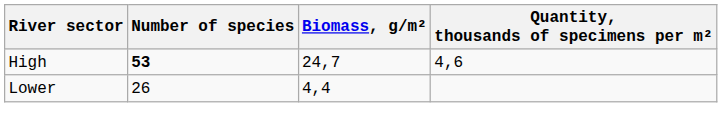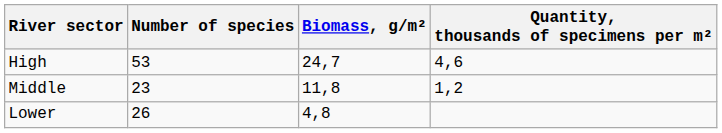High | Number of species: bold -> normal
+ row: Middle | 23 | 11,8 | 1,2
Lower | Biomass, g/m²: 4,4 -> 4,8
